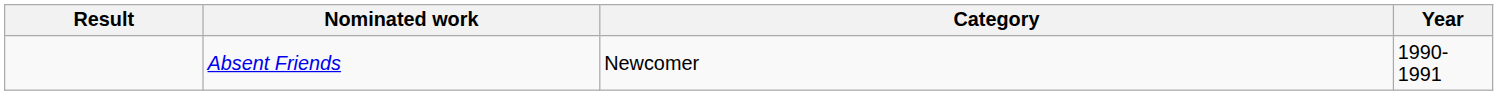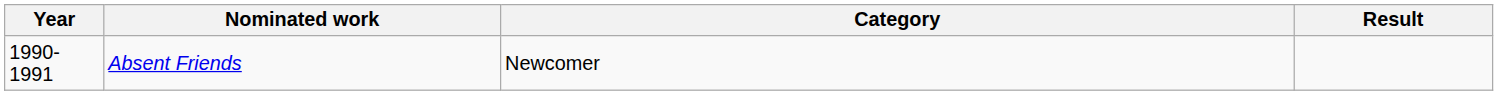columns swapped: Year <-> Result
